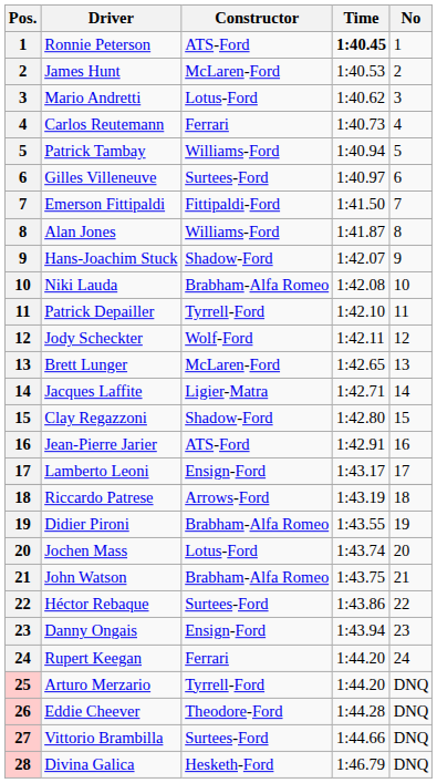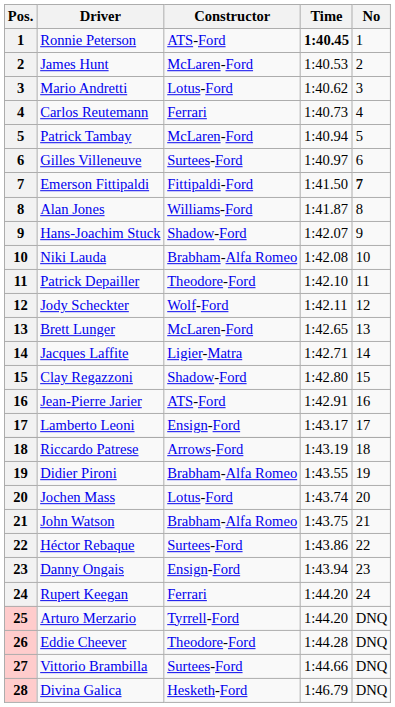Patrick Tambay | Constructor: Williams-Ford -> McLaren-Ford
Emerson Fittipaldi | No: normal -> bold
Patrick Depailler | Constructor: Tyrrell-Ford -> Theodore-Ford
